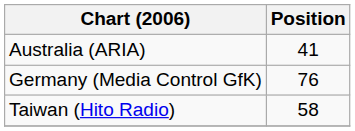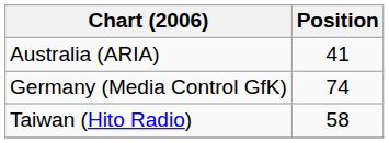Germany (Media Control GfK) | Position: 76 -> 74
